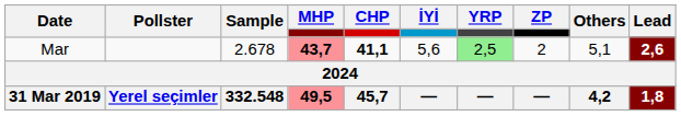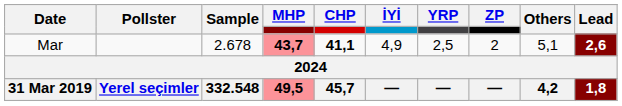Mar | İYİ: 5,6 -> 4,9
Mar | YRP: lightgreen background -> no background
